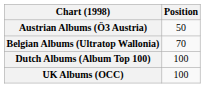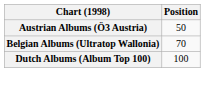- row: UK Albums (OCC) | 100
